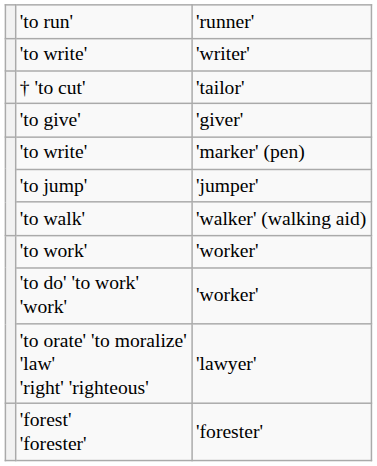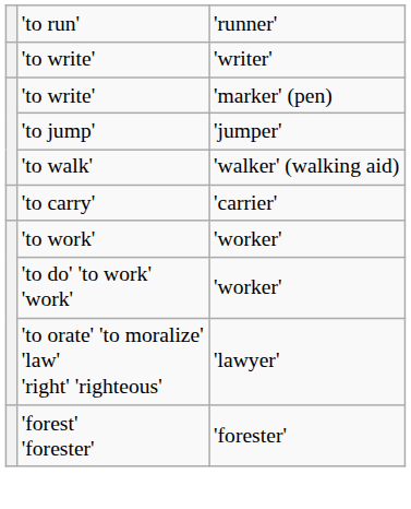- row: † 'to cut' | 'tailor'
- row: 'to give' | 'giver'
+ row: 'to carry' | 'carrier'
